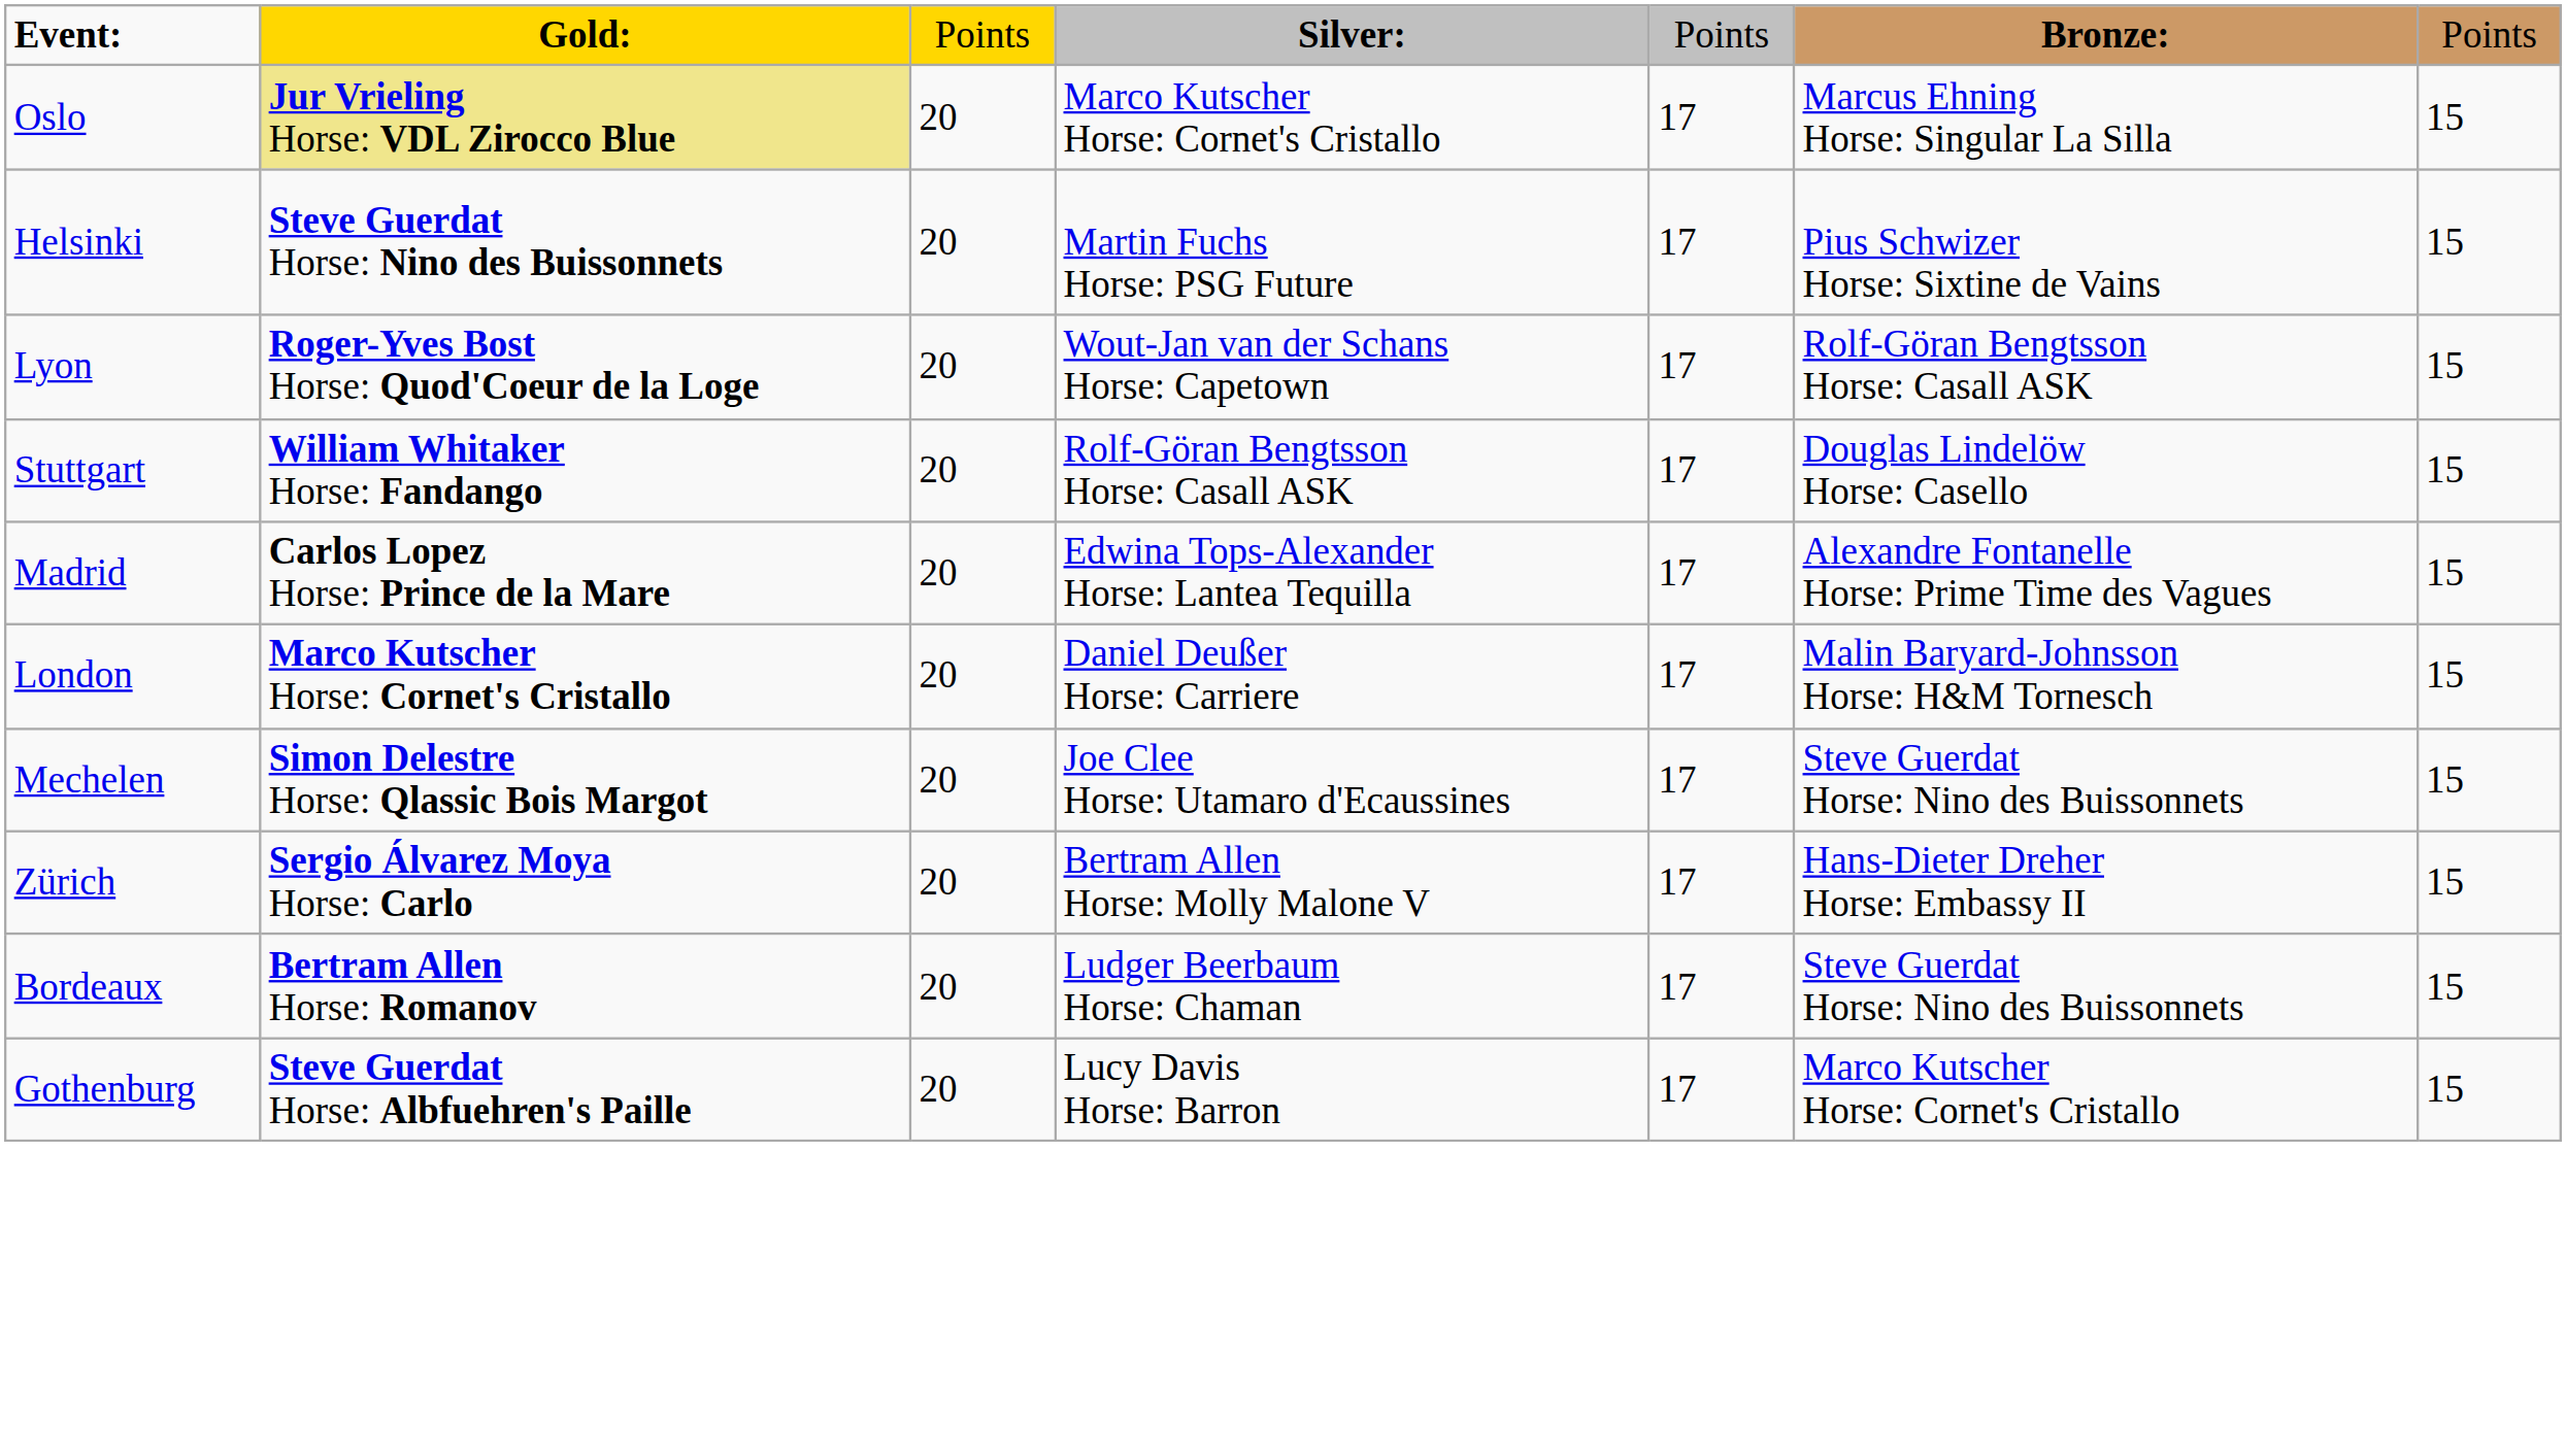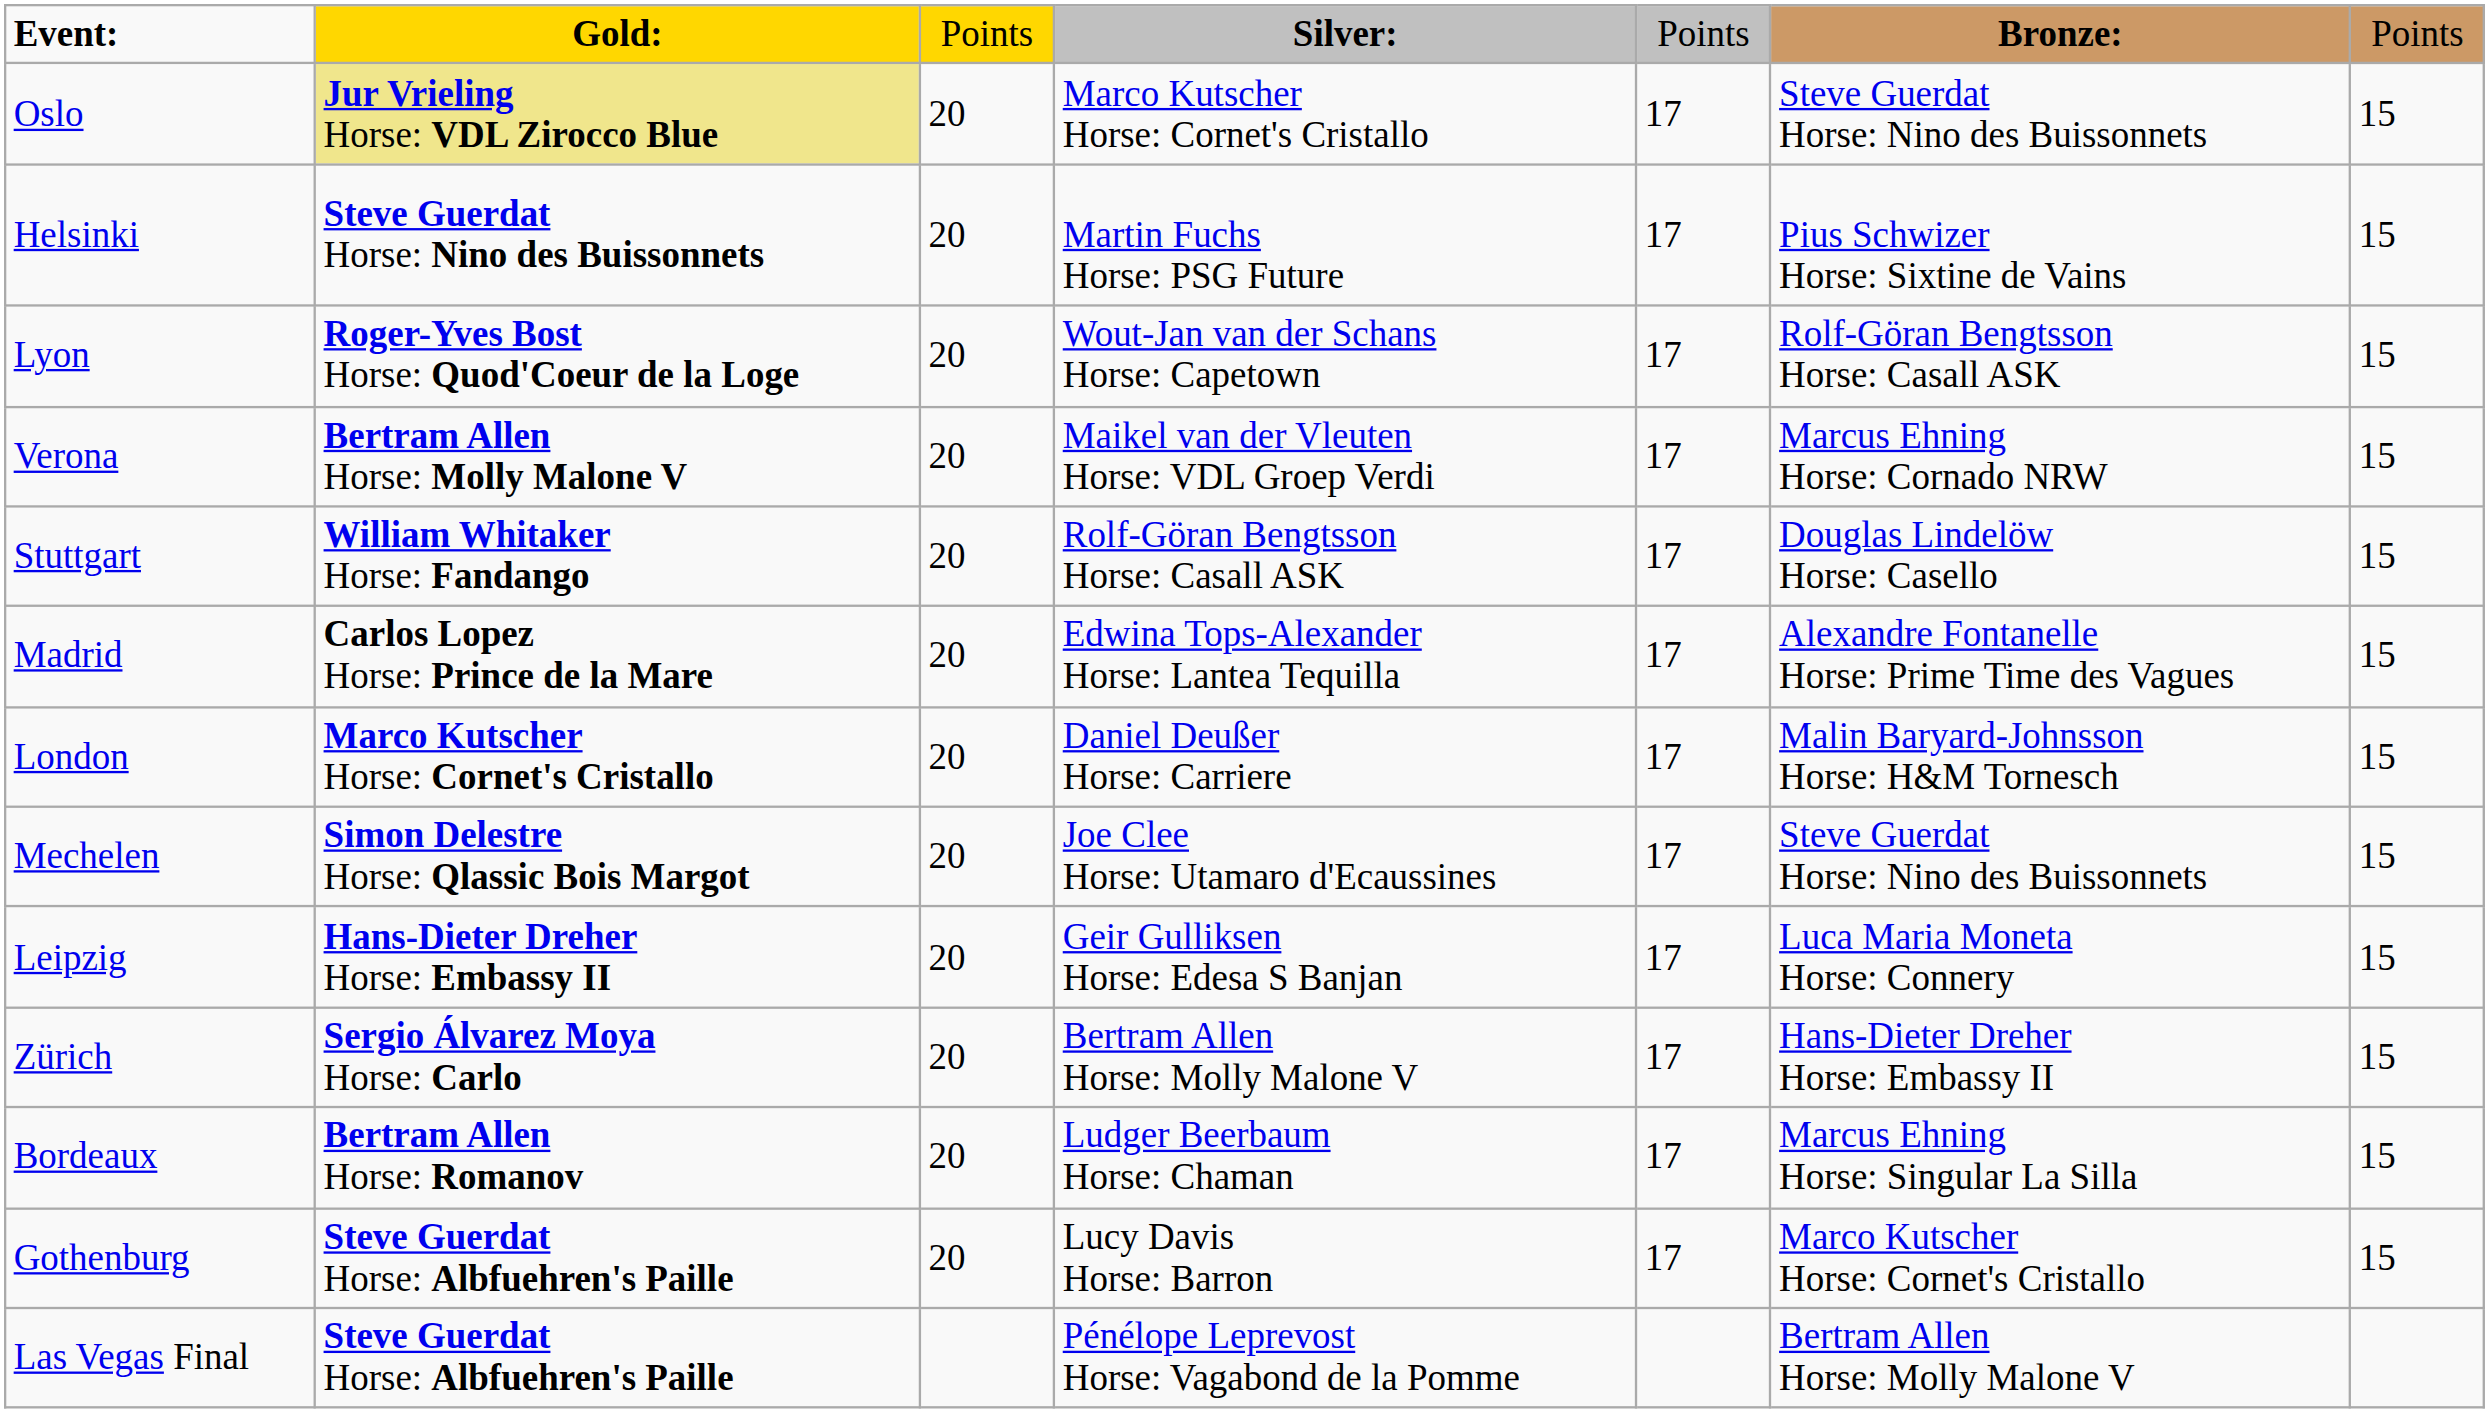Oslo | column 6: Marcus Ehning Horse: Singular La Silla -> Steve Guerdat Horse: Nino des Buissonnets
+ row: Verona | Bertram Allen Horse: Molly Malone V | 20 | Maikel van der Vleuten Horse: VDL Groep Verdi | 17 | Marcus Ehning Horse: Cornado NRW | 15
+ row: Leipzig | Hans-Dieter Dreher Horse: Embassy II | 20 | Geir Gulliksen Horse: Edesa S Banjan | 17 | Luca Maria Moneta Horse: Connery | 15
Bordeaux | column 6: Steve Guerdat Horse: Nino des Buissonnets -> Marcus Ehning Horse: Singular La Silla
+ row: Las Vegas Final | Steve Guerdat Horse: Albfuehren's Paille | Pénélope Leprevost Horse: Vagabond de la Pomme | Bertram Allen Horse: Molly Malone V
